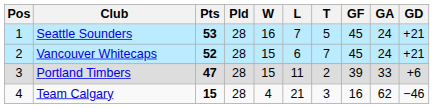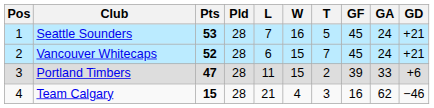columns swapped: W <-> L
